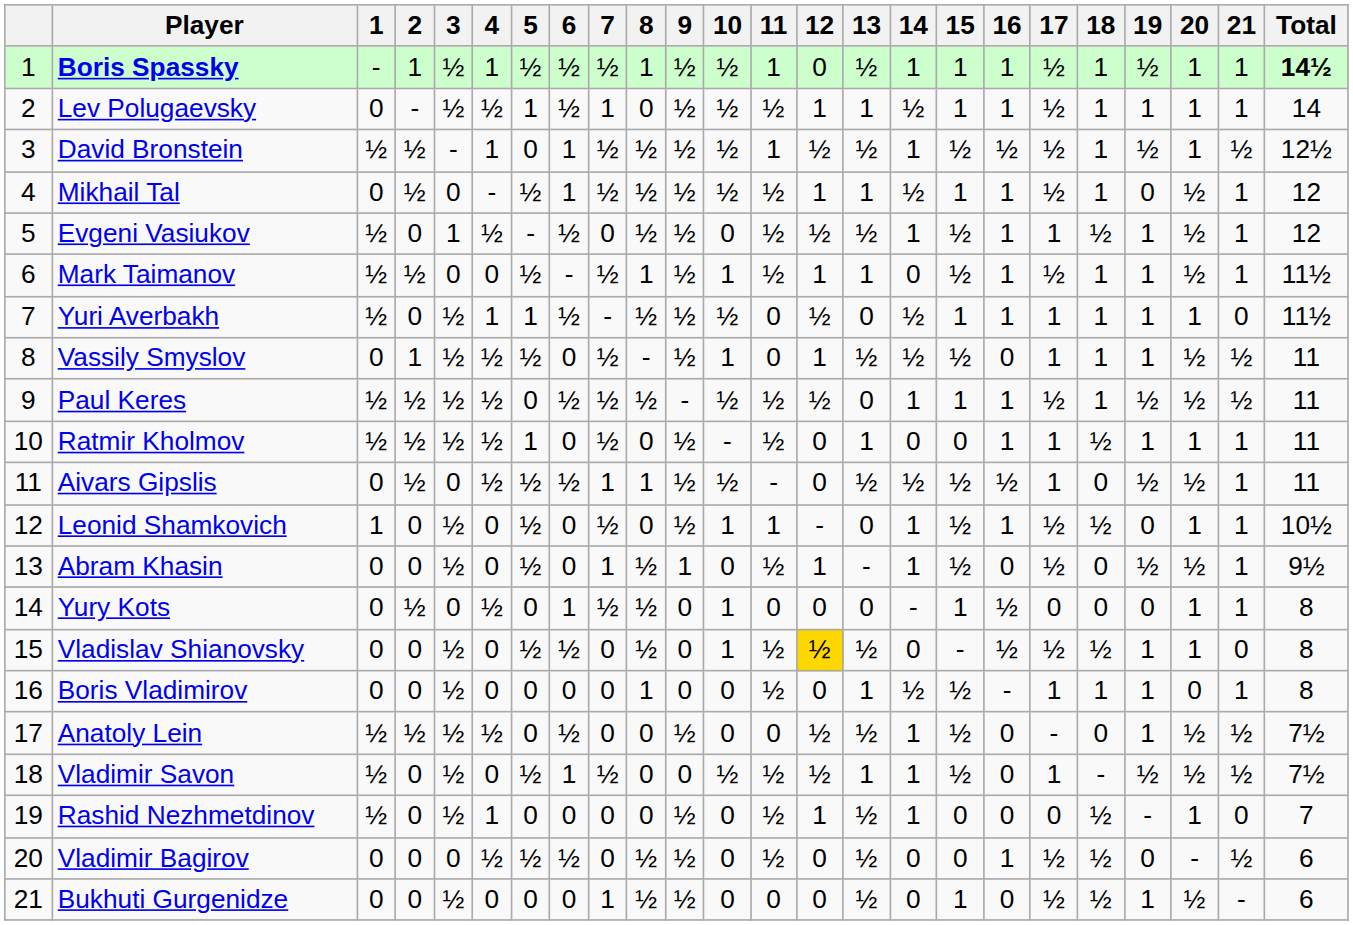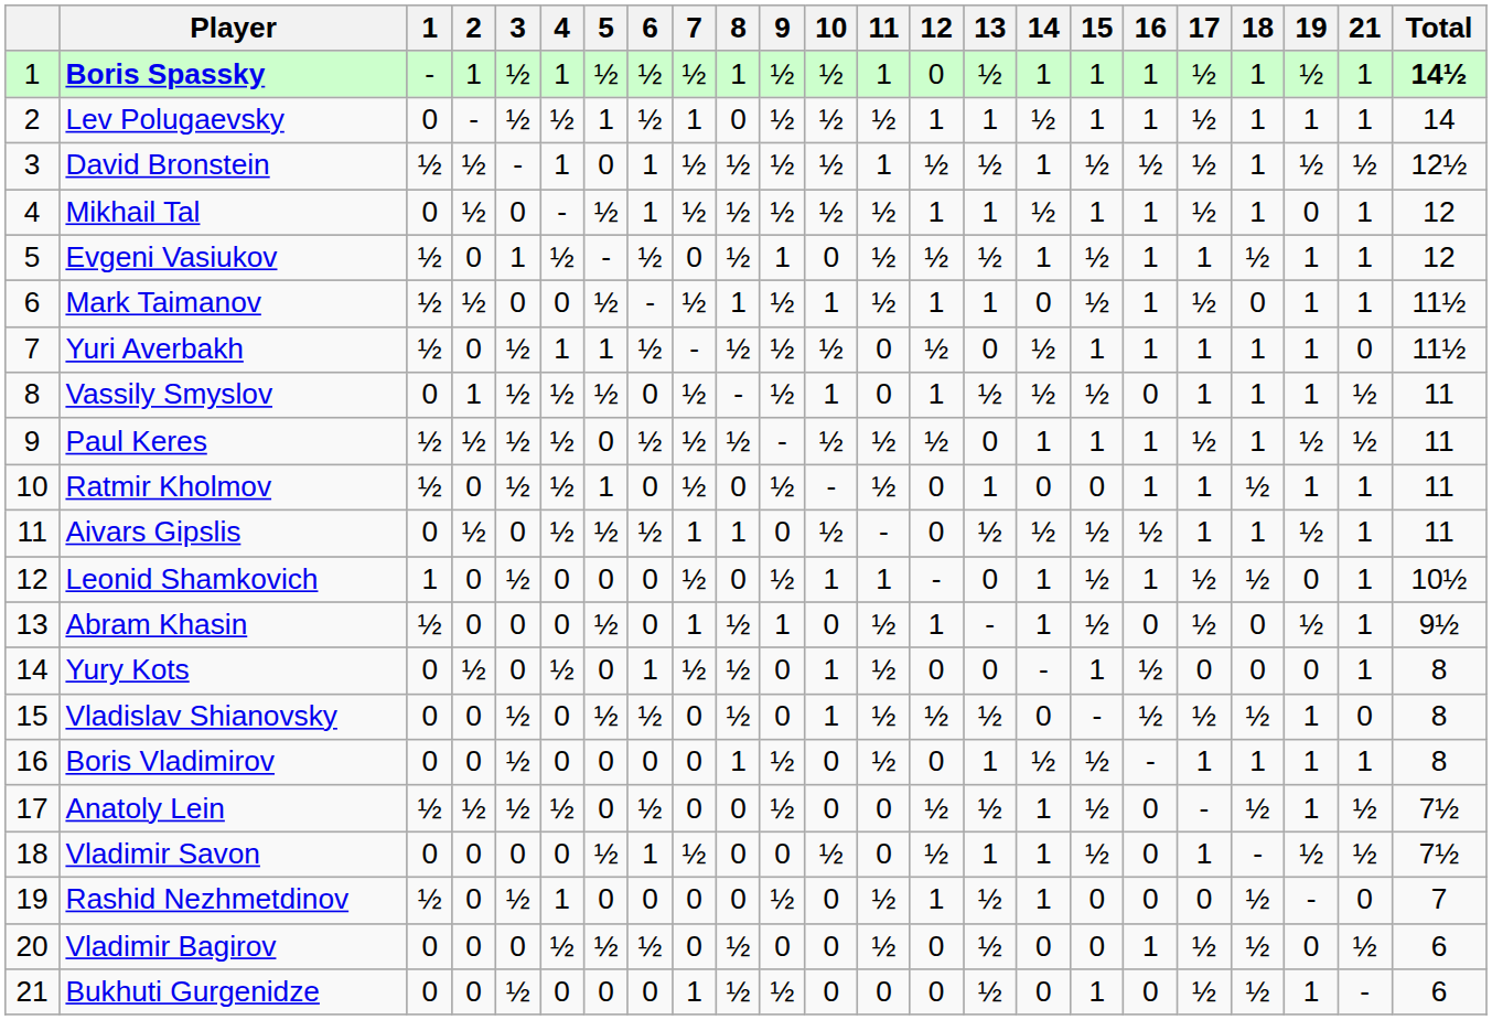- column: 20 | 1 | 1 | 1 | ½ | ½ | ½ | 1 | ½ | ½ | 1 | ½ | 1 | ½ | 1 | 1 | 0 | ½ | ½ | 1 | - | ½
Evgeni Vasiukov | 9: ½ -> 1
Mark Taimanov | 18: 1 -> 0
Ratmir Kholmov | 2: ½ -> 0
Aivars Gipslis | 9: ½ -> 0
Aivars Gipslis | 18: 0 -> 1
Leonid Shamkovich | 5: ½ -> 0
Abram Khasin | 1: 0 -> ½
Abram Khasin | 3: ½ -> 0
Yury Kots | 11: 0 -> ½
Vladislav Shianovsky | 12: gold background -> no background
Boris Vladimirov | 9: 0 -> ½
Anatoly Lein | 18: 0 -> ½
Vladimir Savon | 1: ½ -> 0
Vladimir Savon | 3: ½ -> 0
Vladimir Savon | 11: ½ -> 0
Vladimir Bagirov | 9: ½ -> 0
